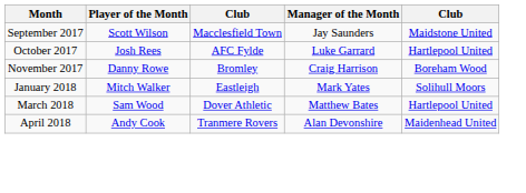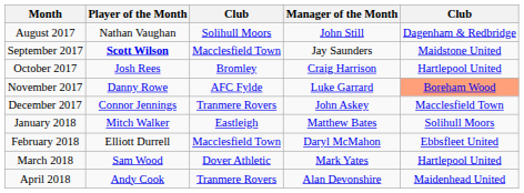+ row: August 2017 | Nathan Vaughan | Solihull Moors | John Still | Dagenham & Redbridge
September 2017 | Player of the Month: normal -> bold
October 2017 | column 3: AFC Fylde -> Bromley
October 2017 | Manager of the Month: Luke Garrard -> Craig Harrison
November 2017 | column 3: Bromley -> AFC Fylde
November 2017 | Manager of the Month: Craig Harrison -> Luke Garrard
November 2017 | column 5: no background -> lightsalmon background
+ row: December 2017 | Connor Jennings | Tranmere Rovers | John Askey | Macclesfield Town
January 2018 | Manager of the Month: Mark Yates -> Matthew Bates
+ row: February 2018 | Elliott Durrell | Macclesfield Town | Daryl McMahon | Ebbsfleet United
March 2018 | Manager of the Month: Matthew Bates -> Mark Yates
